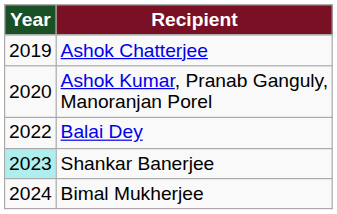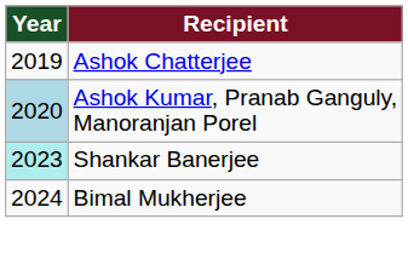Ashok Kumar, Pranab Ganguly, Manoranjan Porel | Year: no background -> lightblue background
- row: 2022 | Balai Dey
